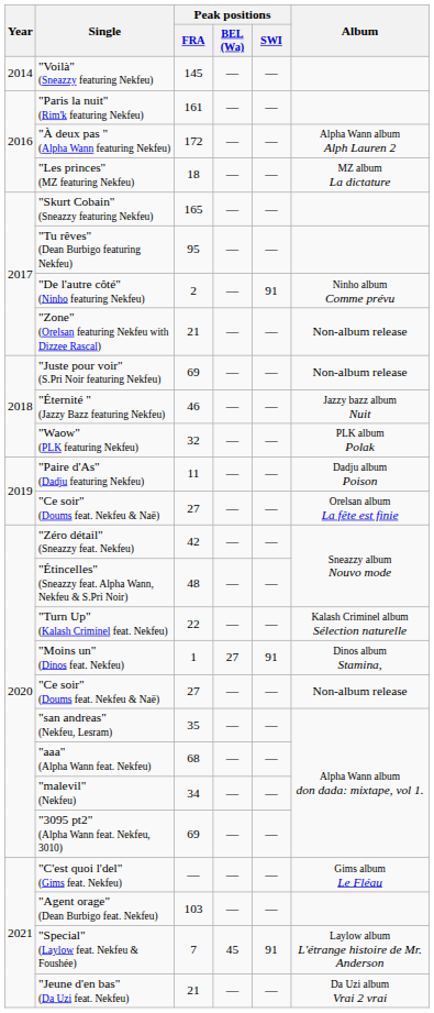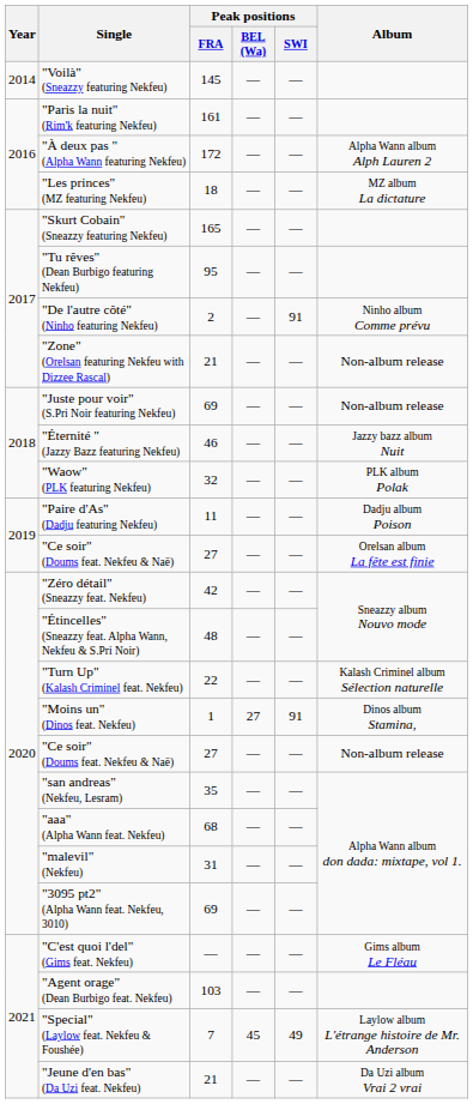"malevil" (Nekfeu) | Peak positions / FRA: 34 -> 31
"Special" (Laylow feat. Nekfeu & Foushée) | Peak positions / SWI: 91 -> 49
